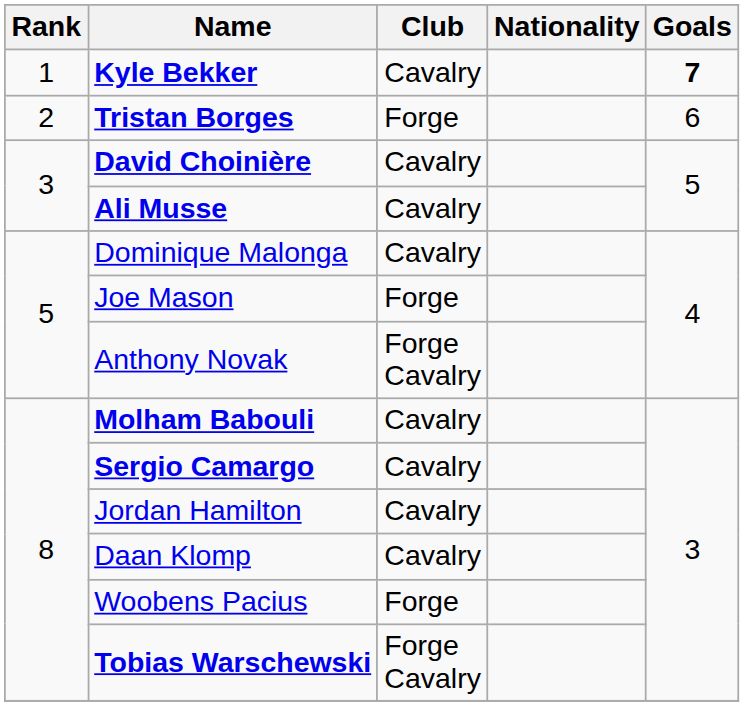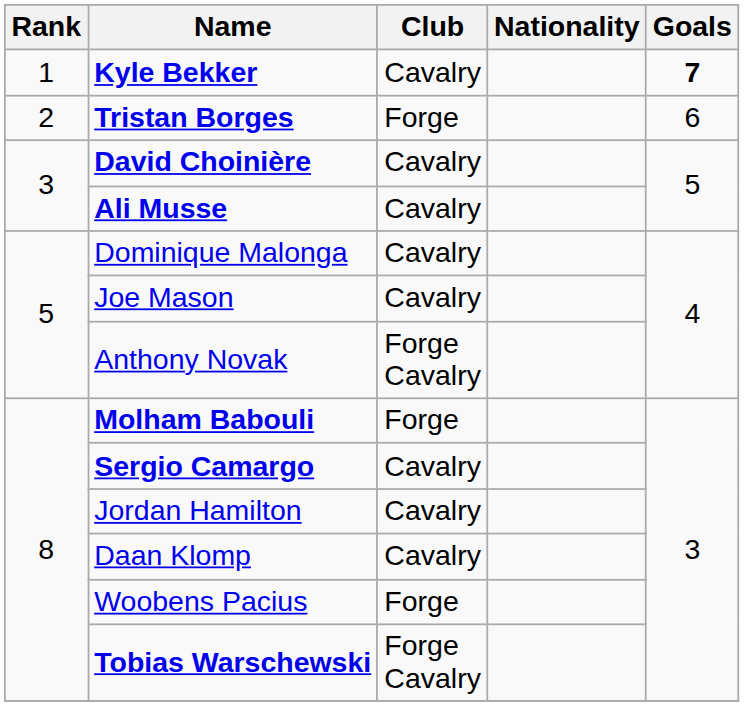Joe Mason | Club: Forge -> Cavalry
Molham Babouli | Club: Cavalry -> Forge
